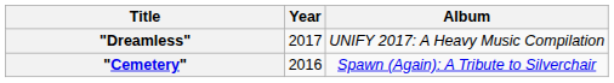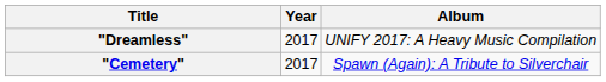"Cemetery" | Year: 2016 -> 2017
